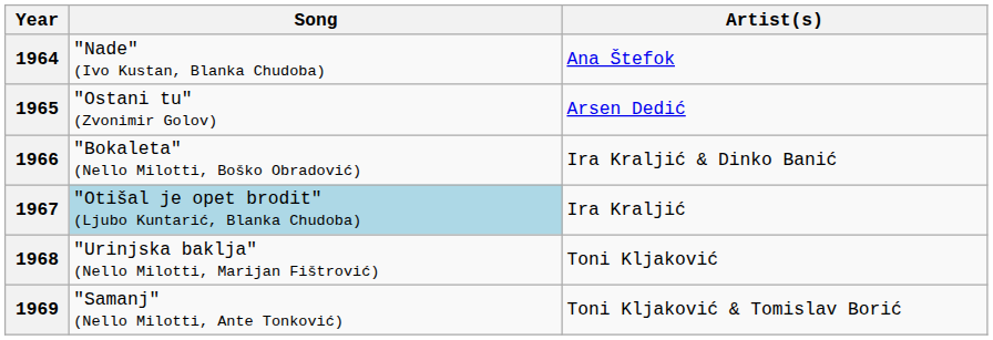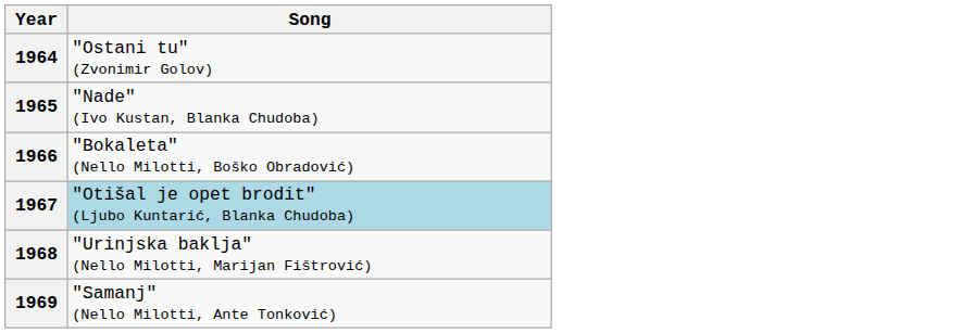- column: Artist(s) | Ana Štefok | Arsen Dedić | Ira Kraljić & Dinko Banić | Ira Kraljić | Toni Kljaković | Toni Kljaković & Tomislav Borić
1964 | Song: "Nade" (Ivo Kustan, Blanka Chudoba) -> "Ostani tu" (Zvonimir Golov)
1965 | Song: "Ostani tu" (Zvonimir Golov) -> "Nade" (Ivo Kustan, Blanka Chudoba)
